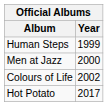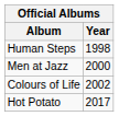Human Steps | Year: 1999 -> 1998
